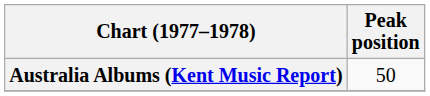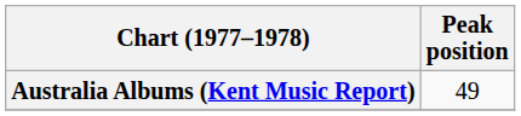Australia Albums (Kent Music Report) | Peak position: 50 -> 49
